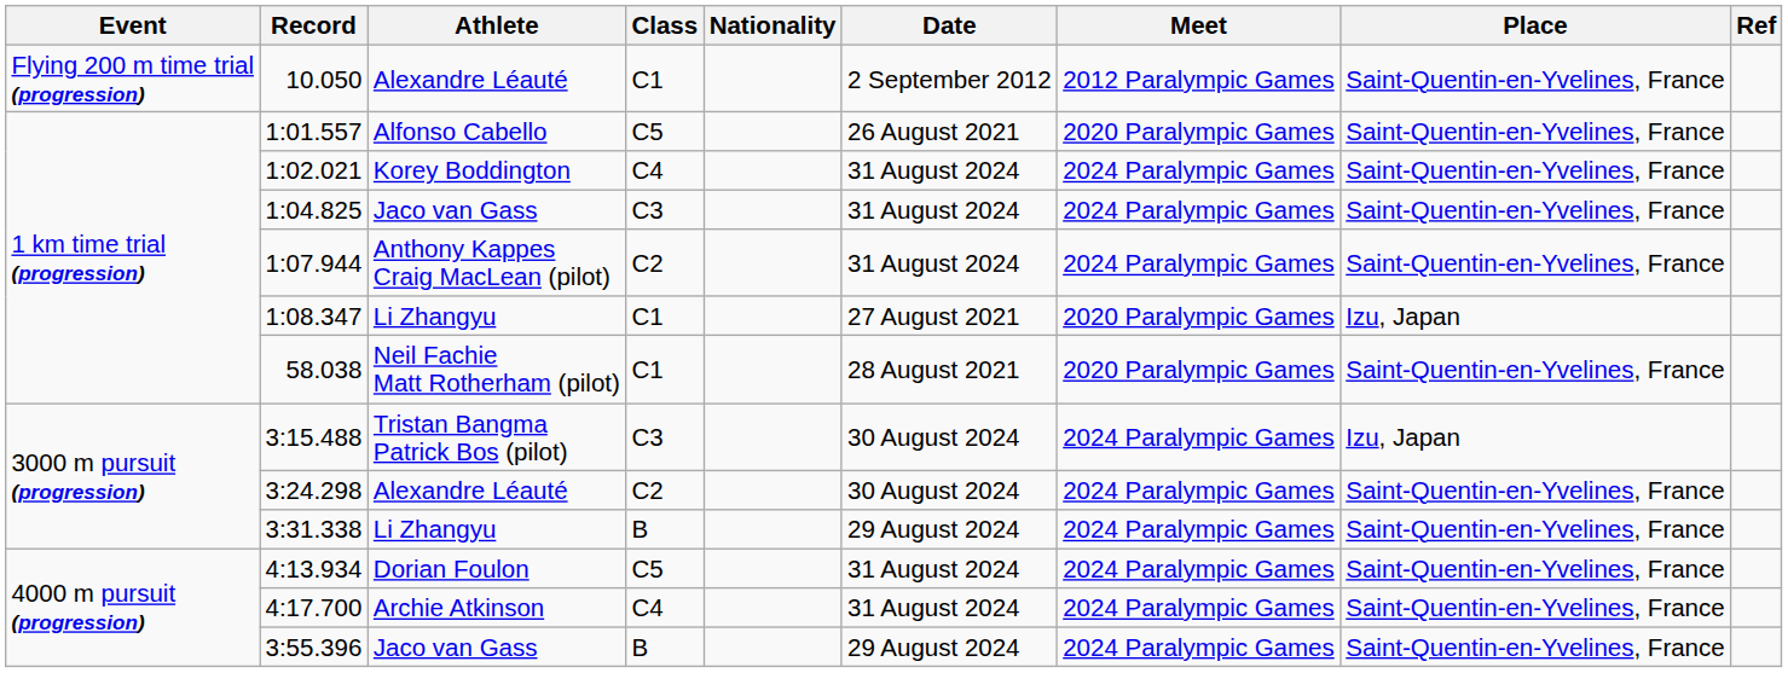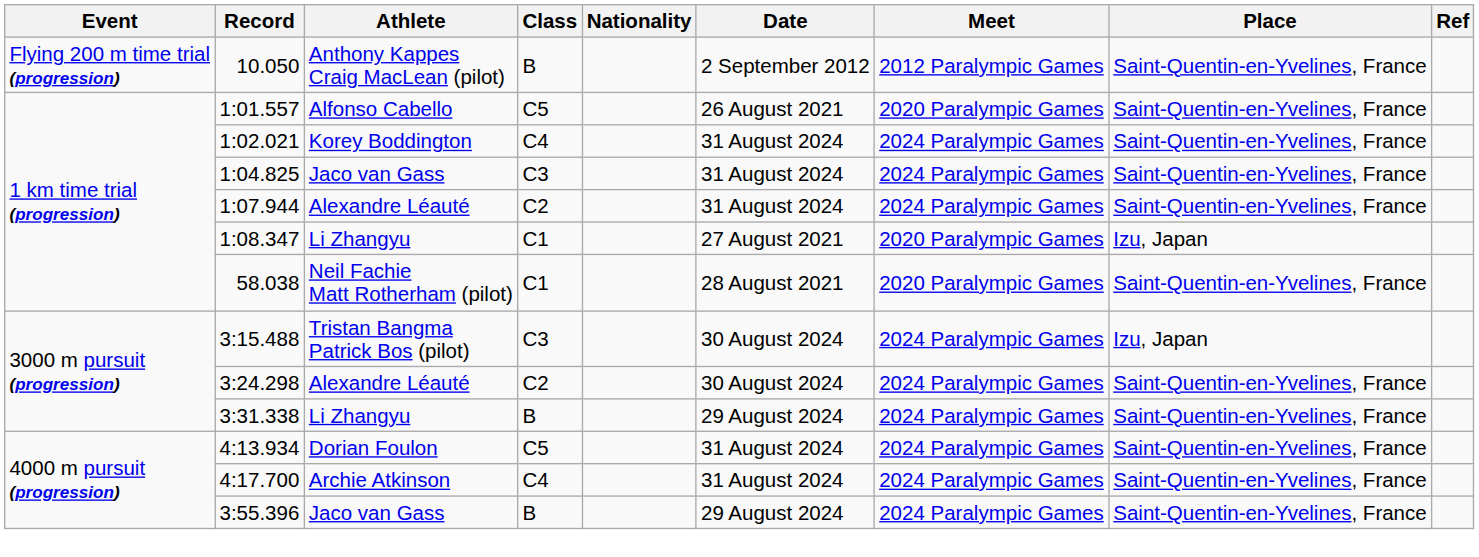10.050 | Athlete: Alexandre Léauté -> Anthony Kappes Craig MacLean (pilot)
10.050 | Class: C1 -> B
1:07.944 | Athlete: Anthony Kappes Craig MacLean (pilot) -> Alexandre Léauté
